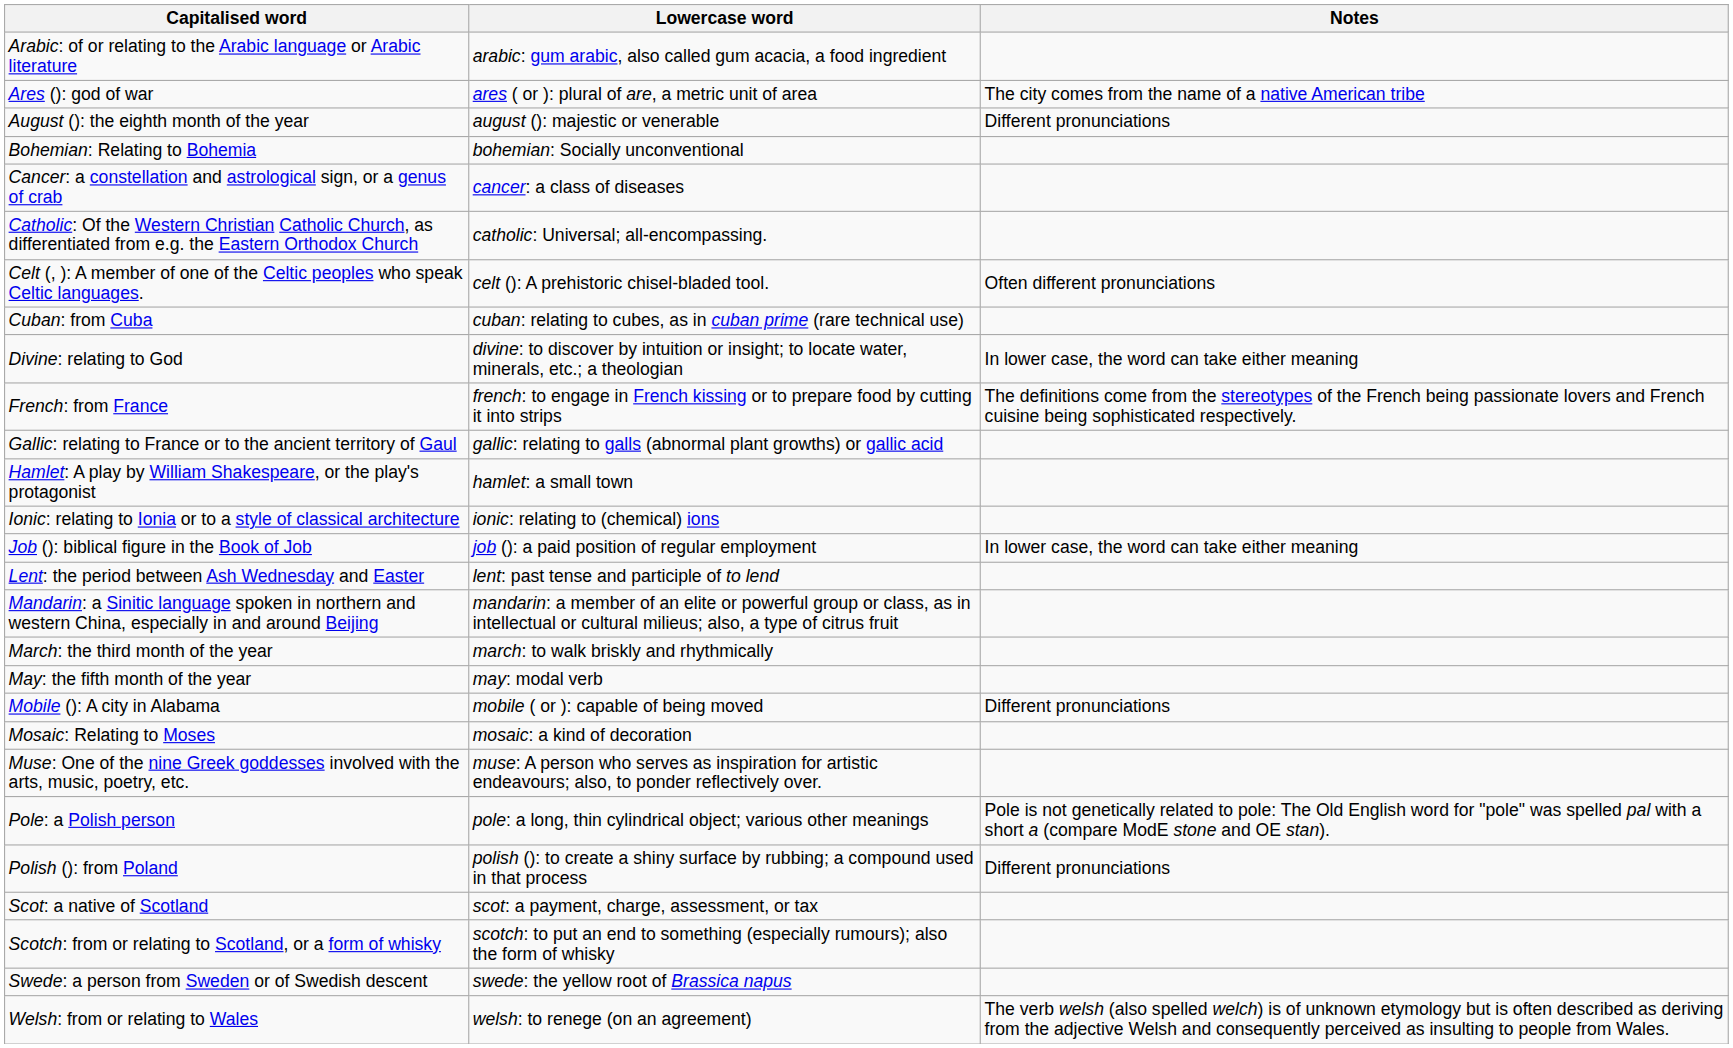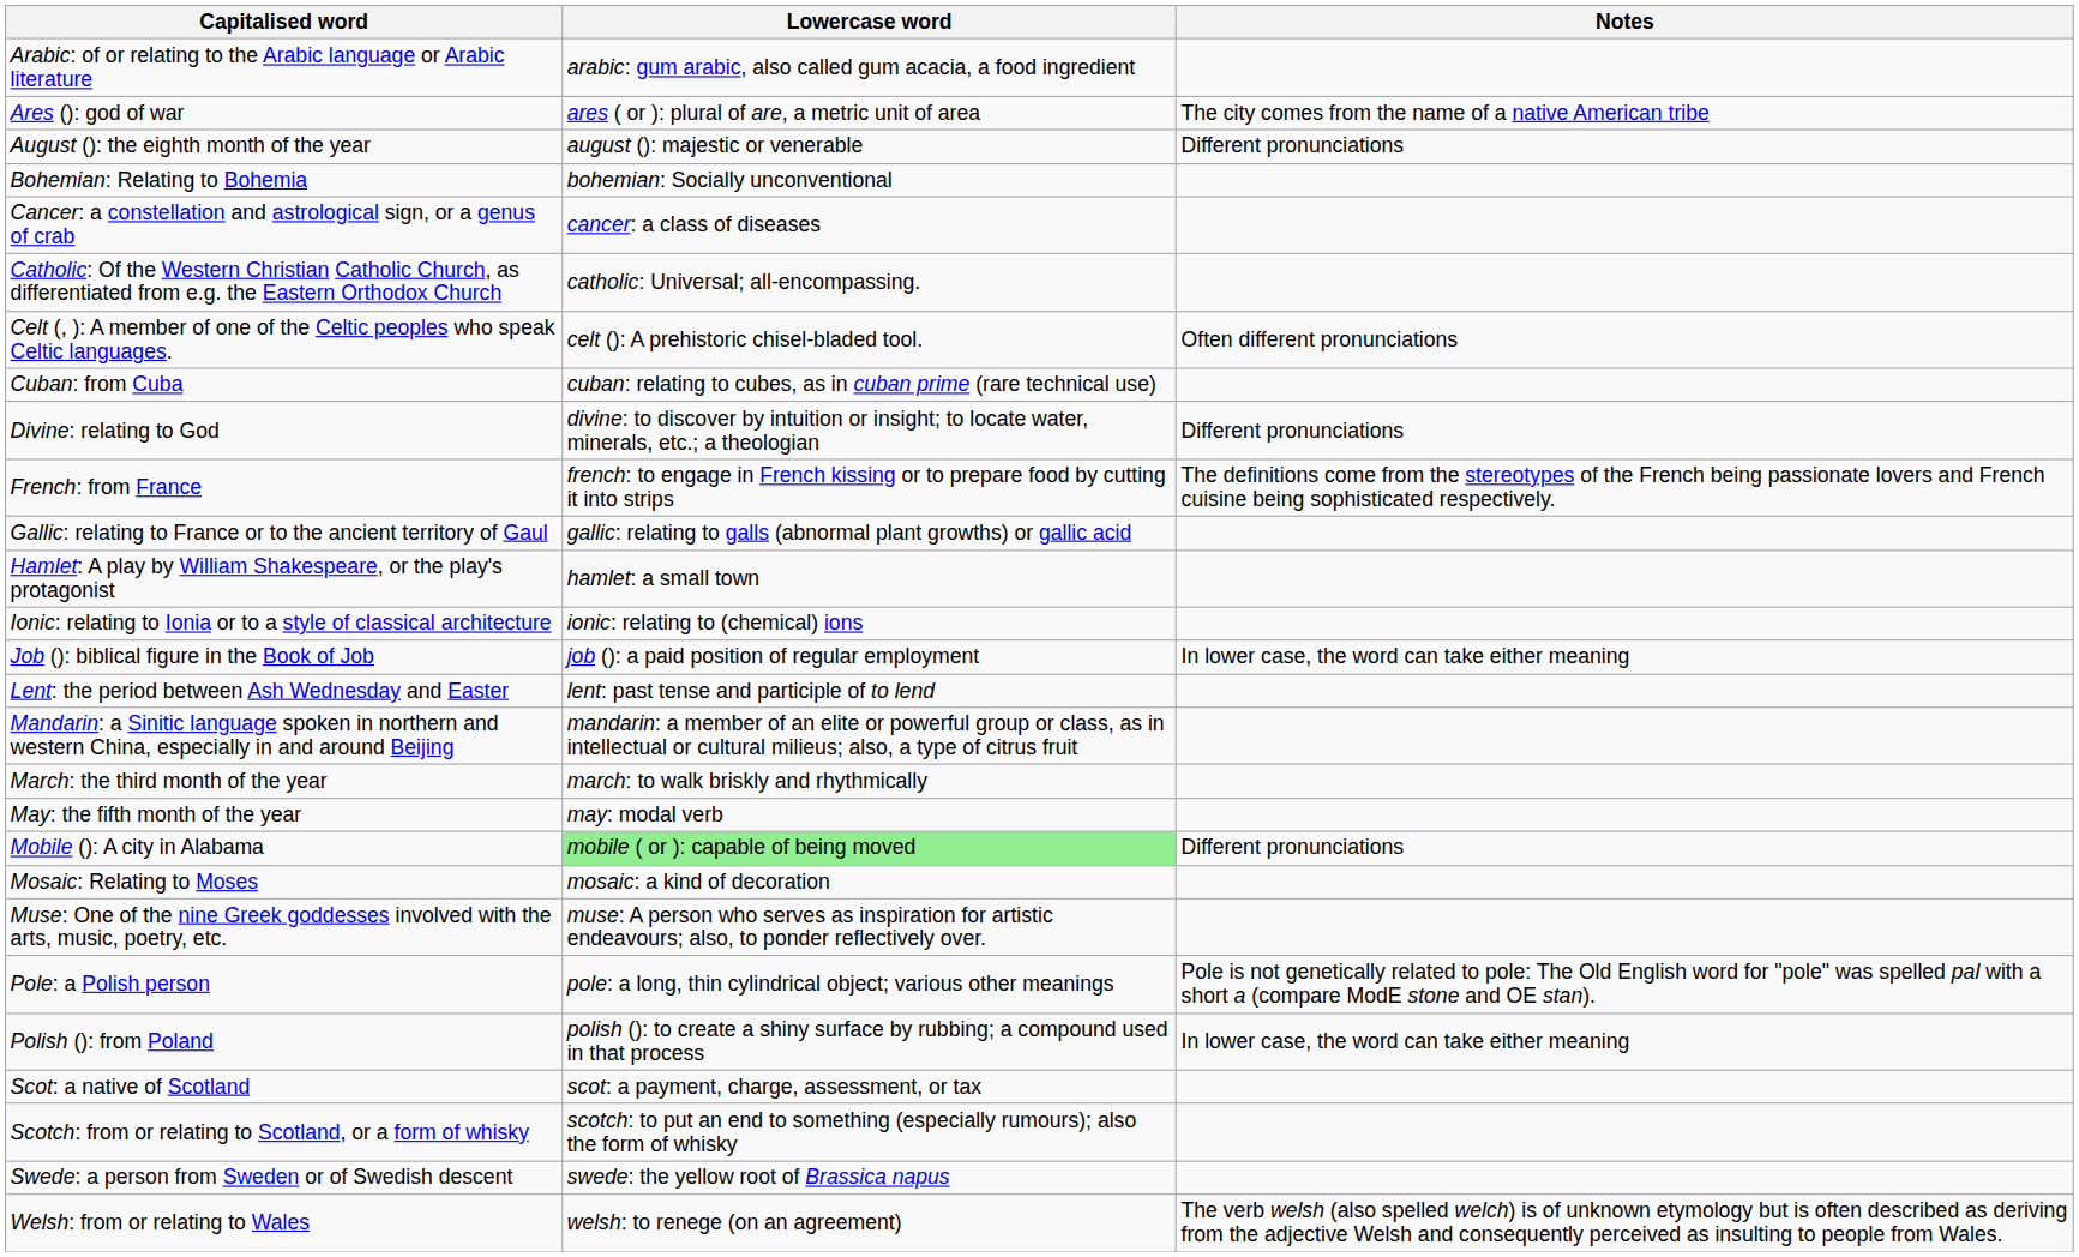Divine: relating to God | Notes: In lower case, the word can take either meaning -> Different pronunciations
Mobile (): A city in Alabama | Lowercase word: no background -> lightgreen background
Polish (): from Poland | Notes: Different pronunciations -> In lower case, the word can take either meaning
